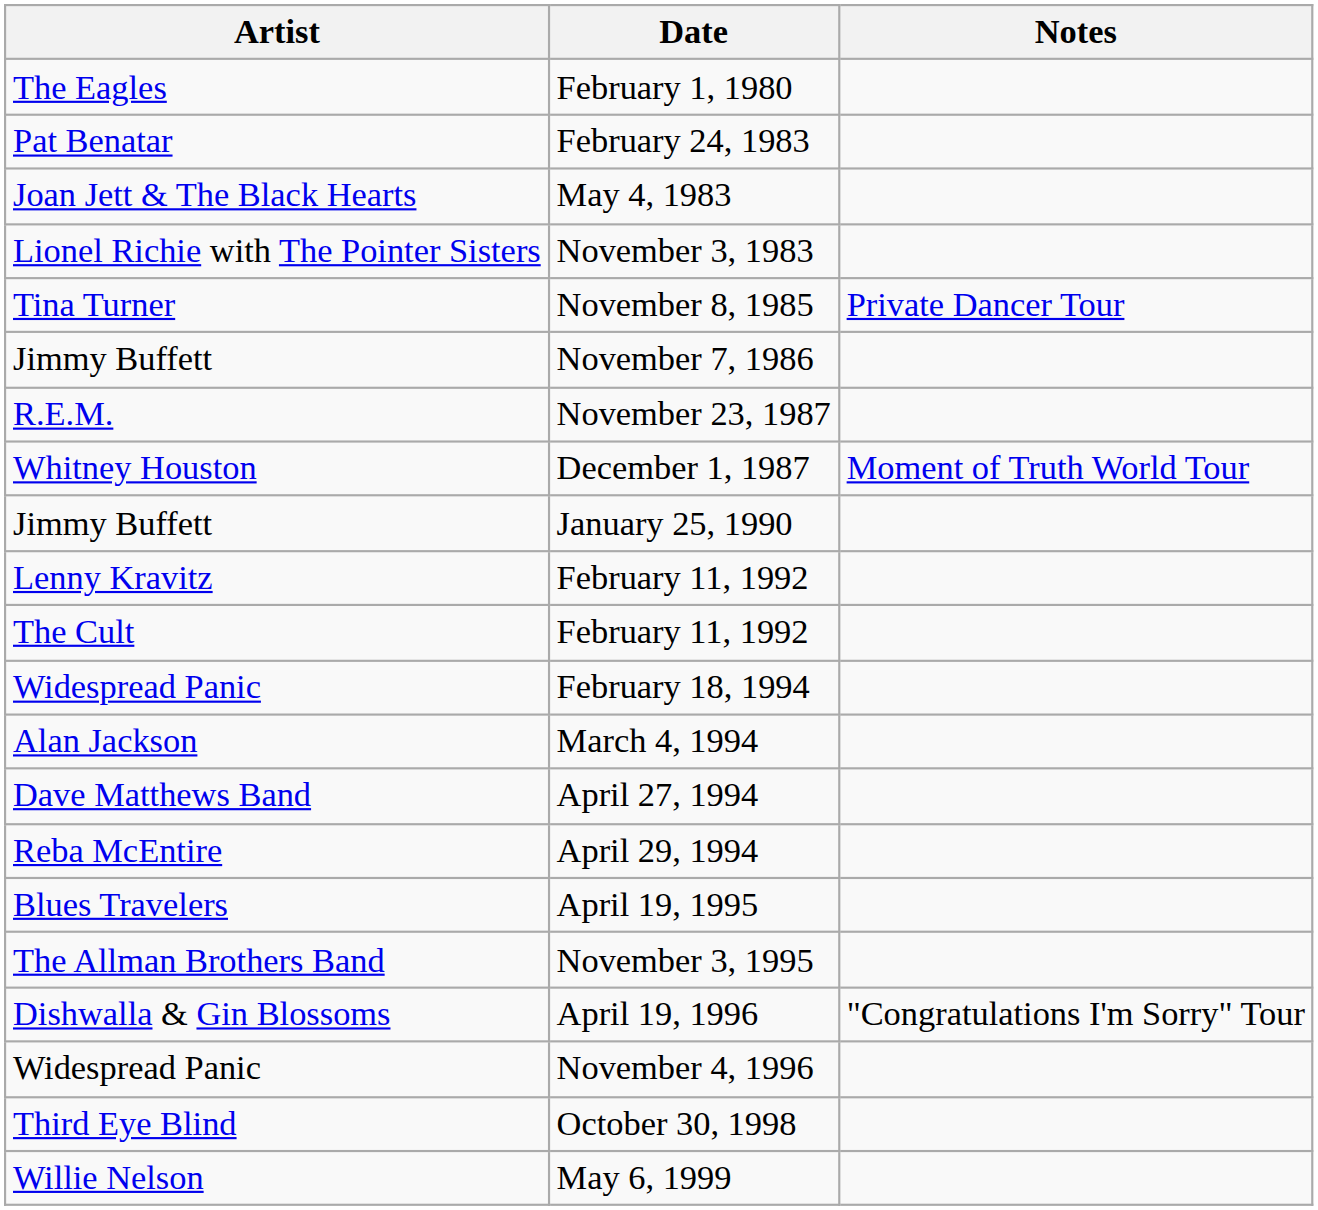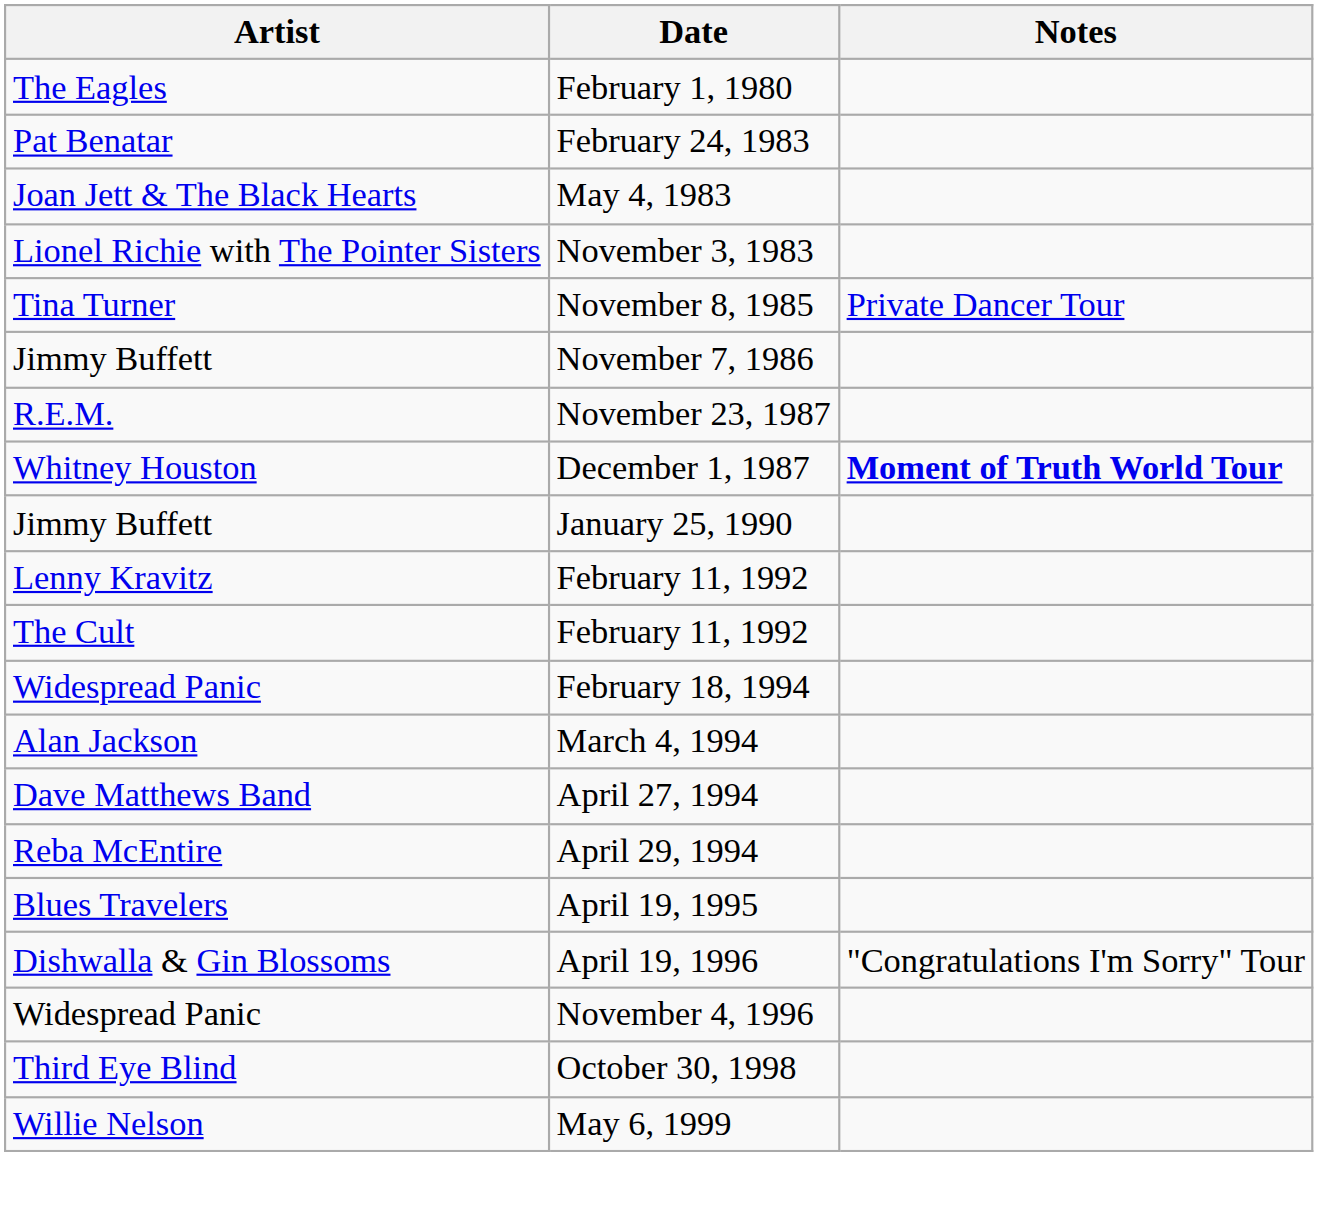December 1, 1987 | Notes: normal -> bold
- row: The Allman Brothers Band | November 3, 1995
